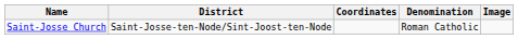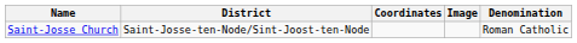columns swapped: Denomination <-> Image
